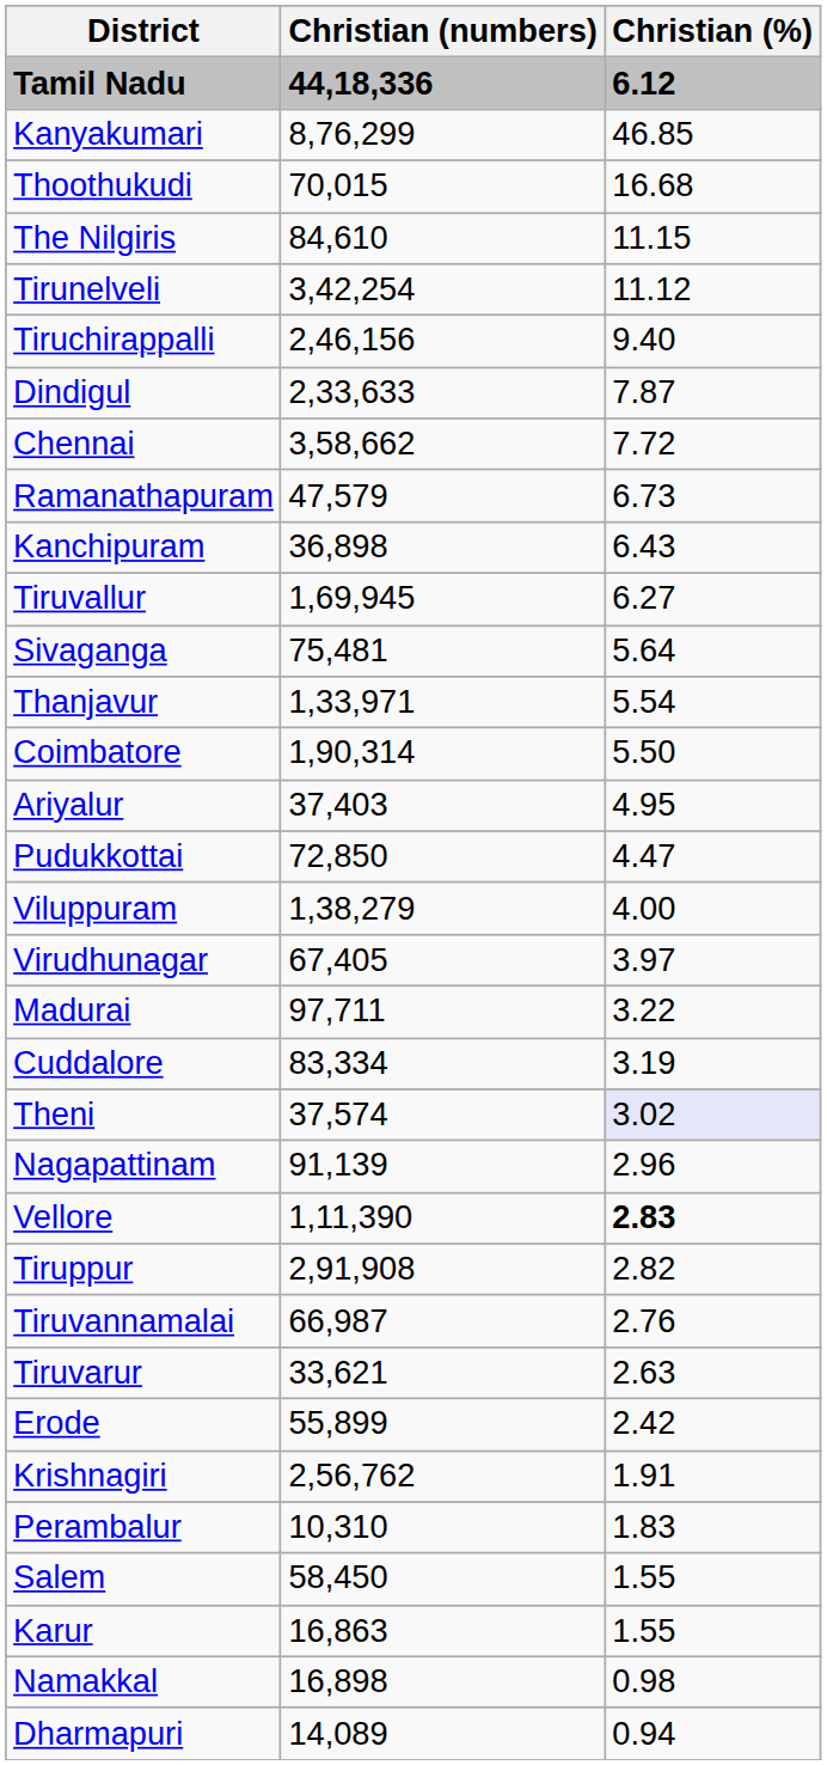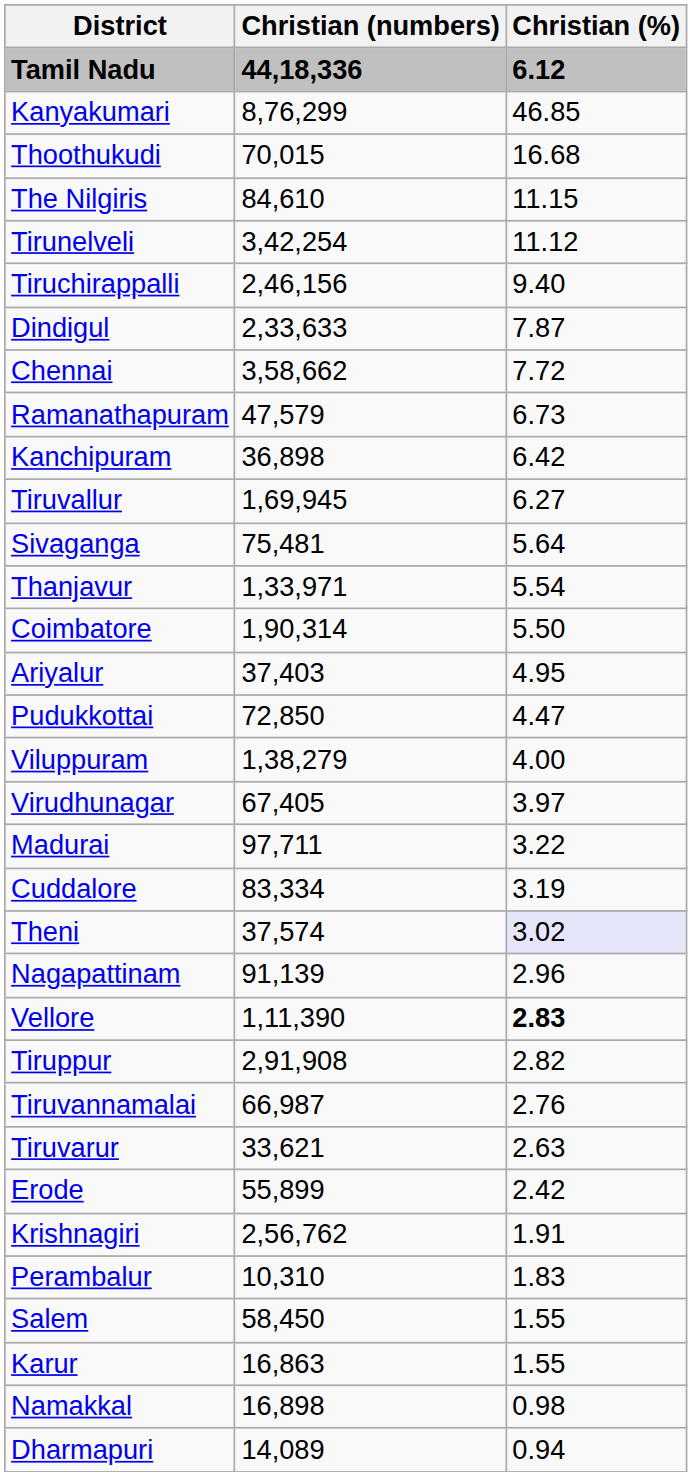Kanchipuram | Christian (%): 6.43 -> 6.42
